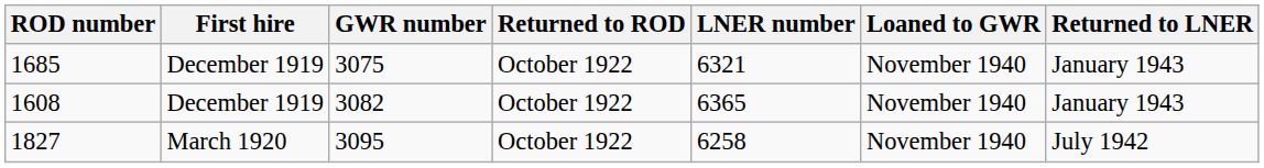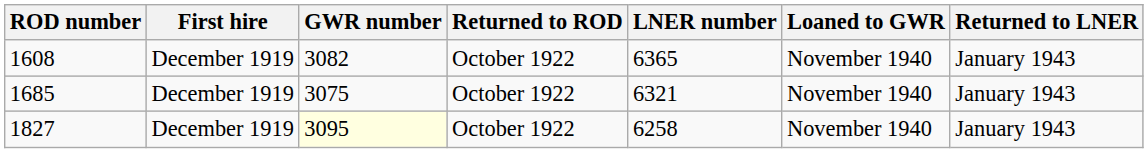rows swapped: 1685 <-> 1608
1827 | First hire: March 1920 -> December 1919
1827 | GWR number: no background -> lightyellow background
1827 | Returned to LNER: July 1942 -> January 1943
